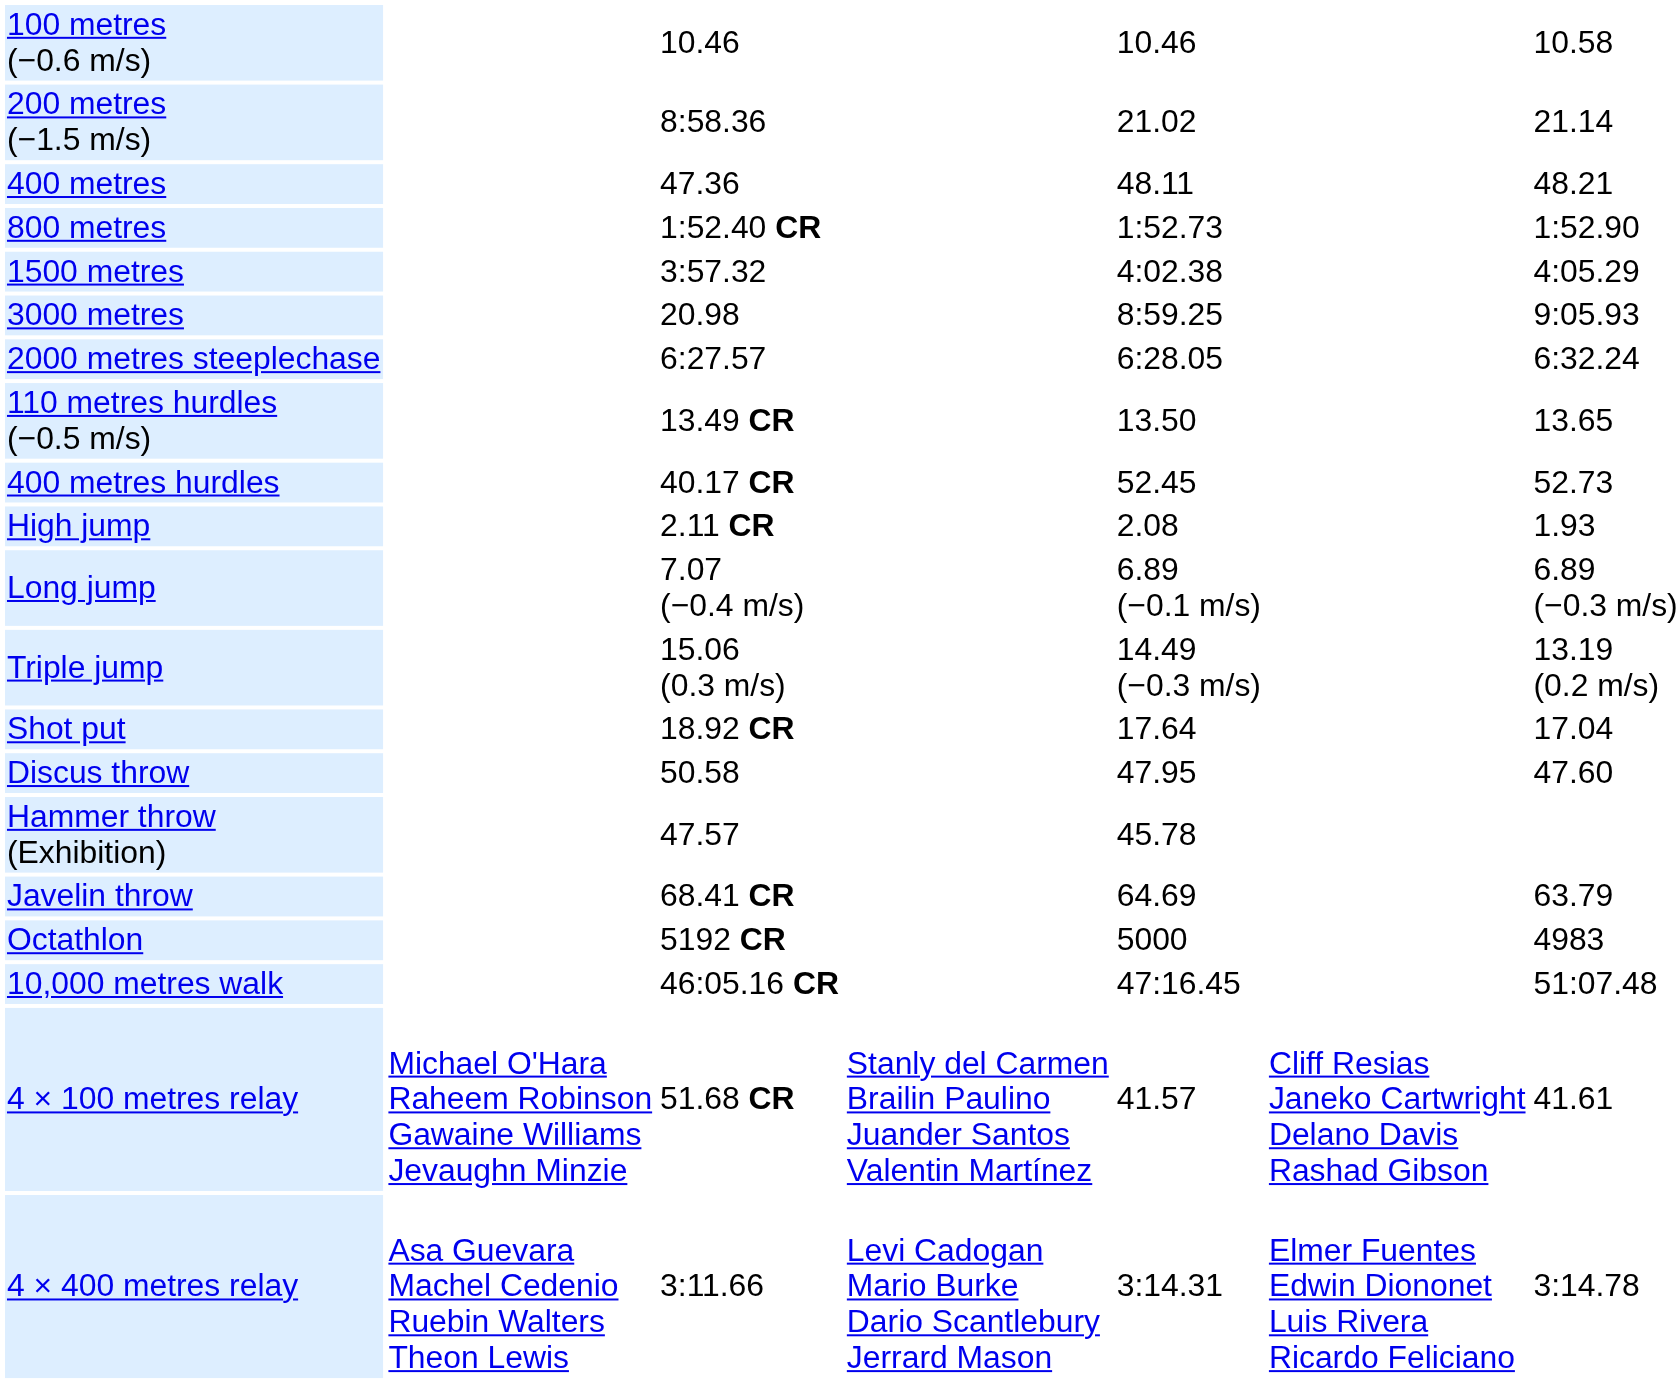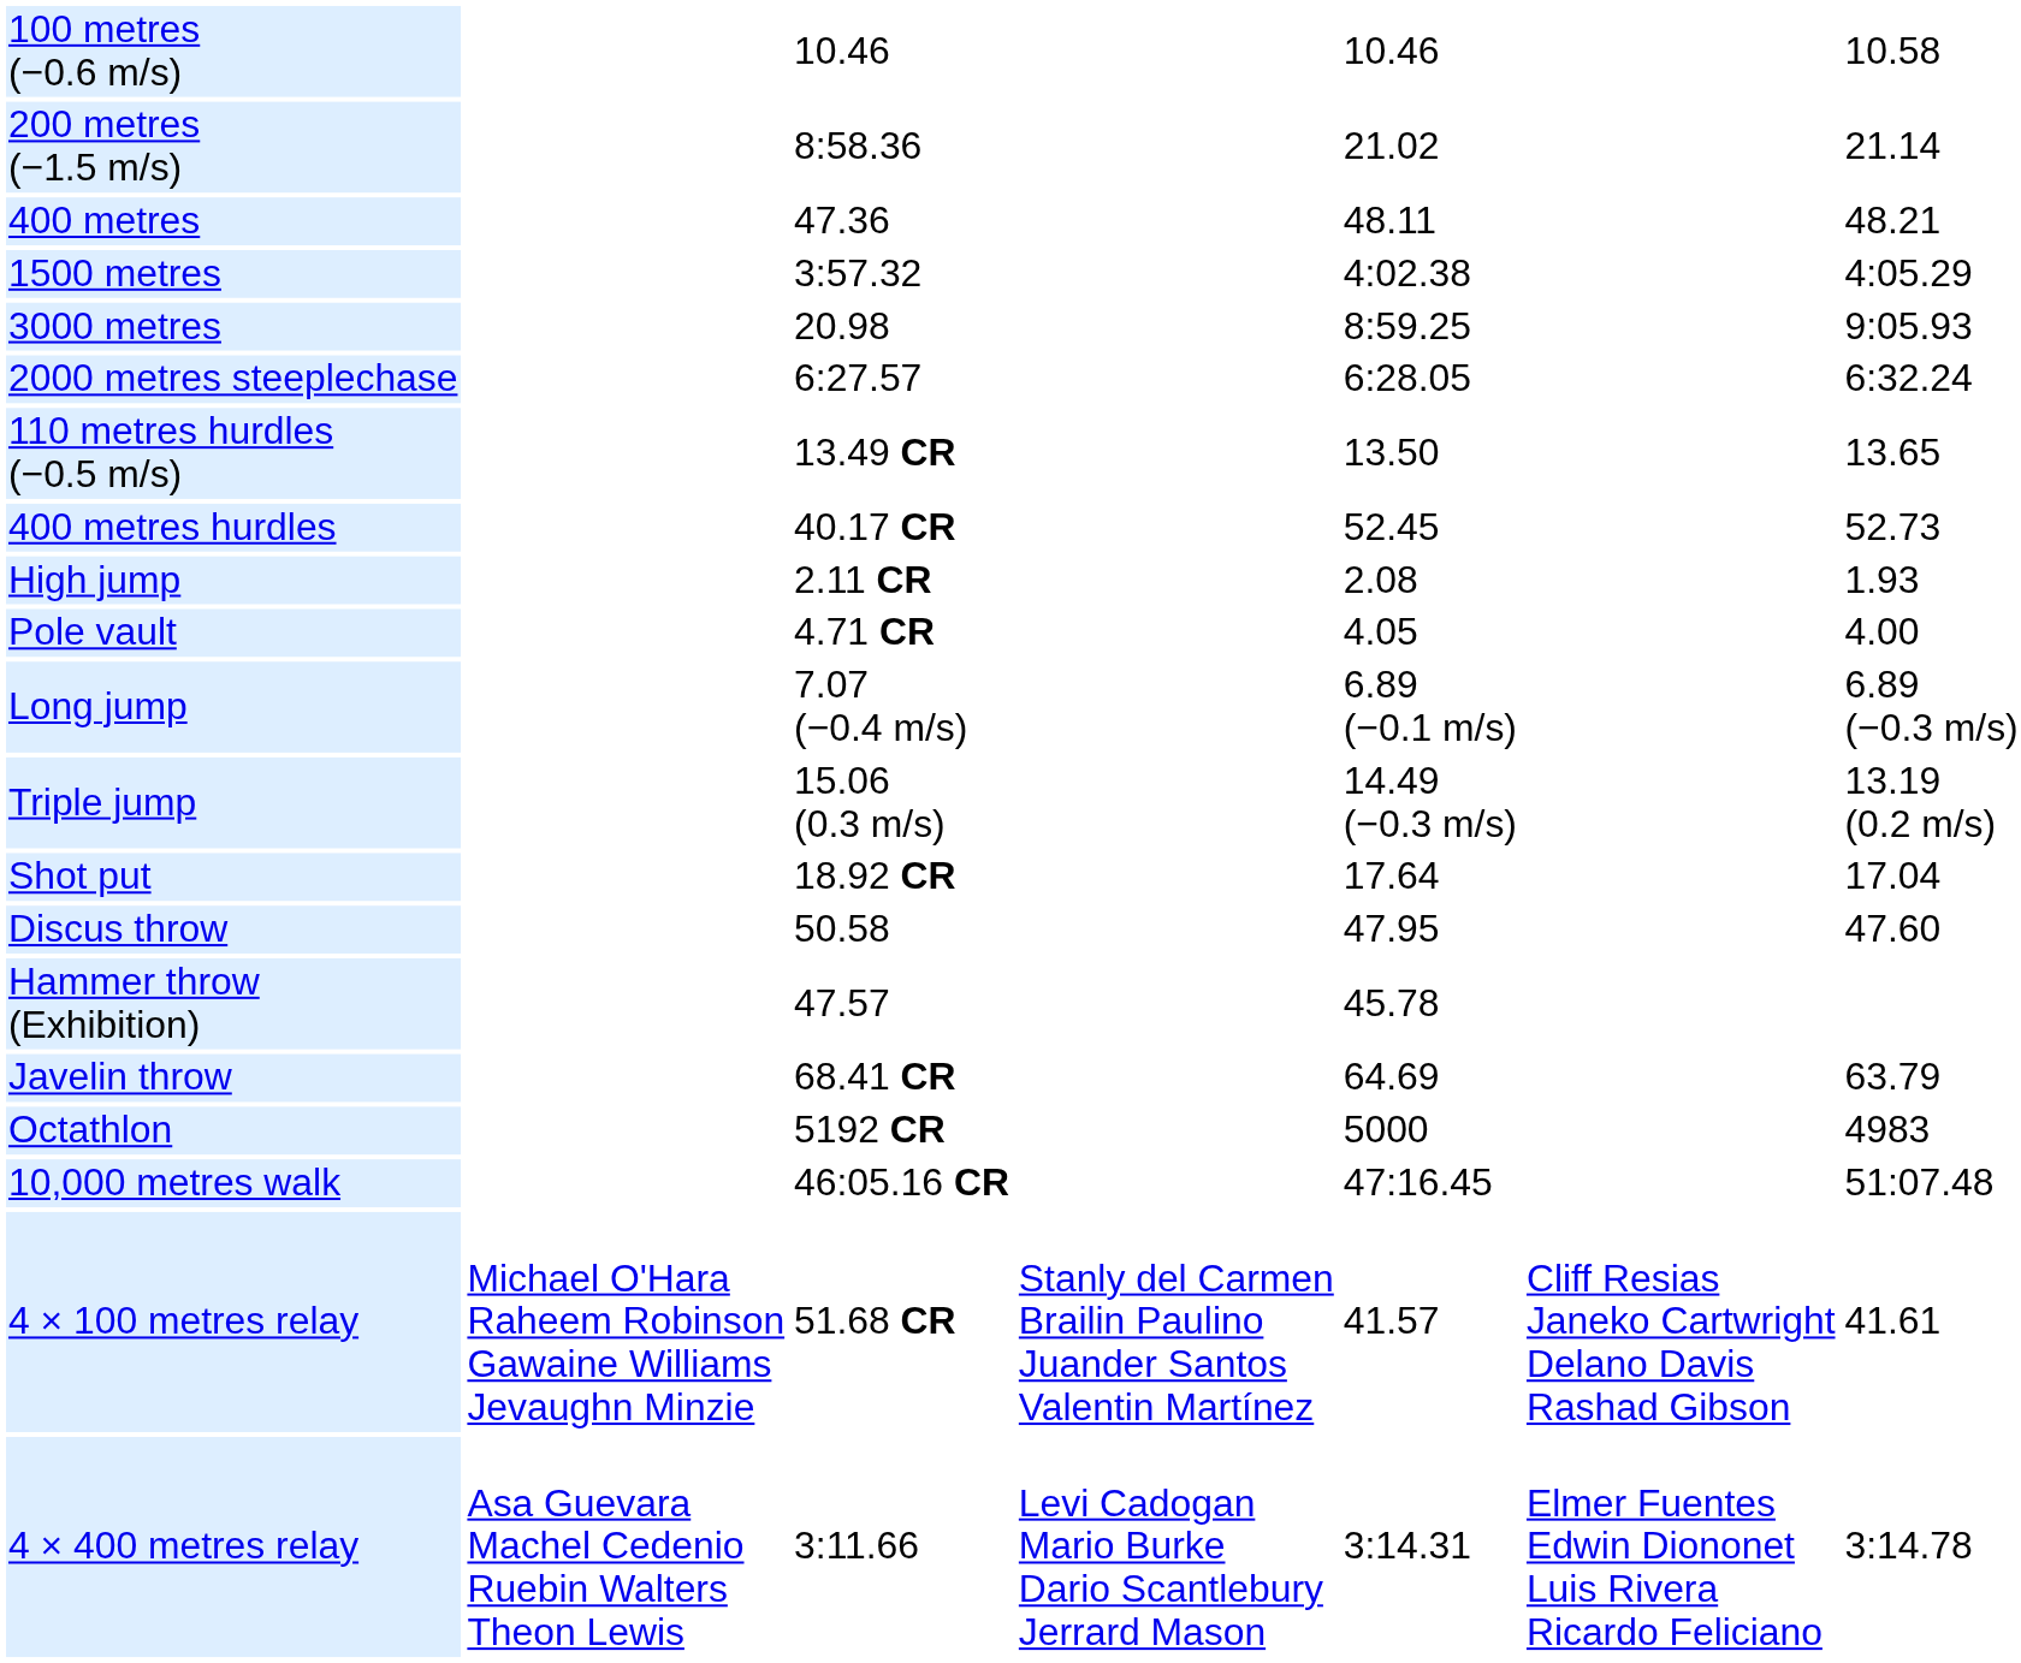- row: 800 metres | 1:52.40 CR | 1:52.73 | 1:52.90
+ row: Pole vault | 4.71 CR | 4.05 | 4.00
